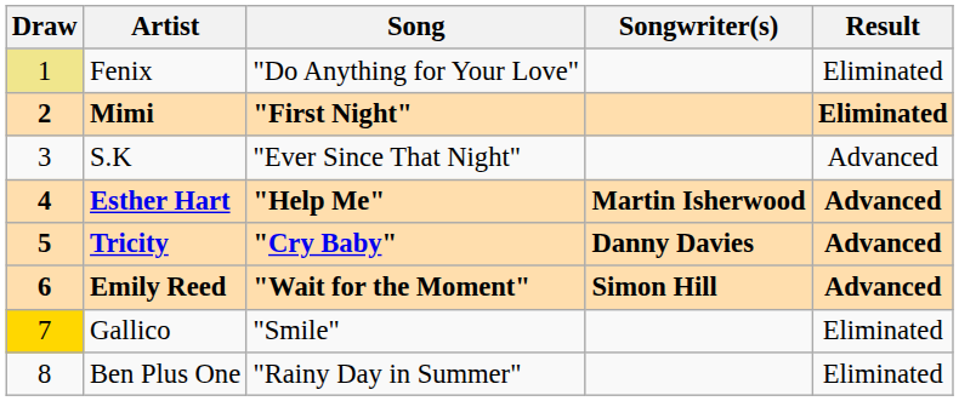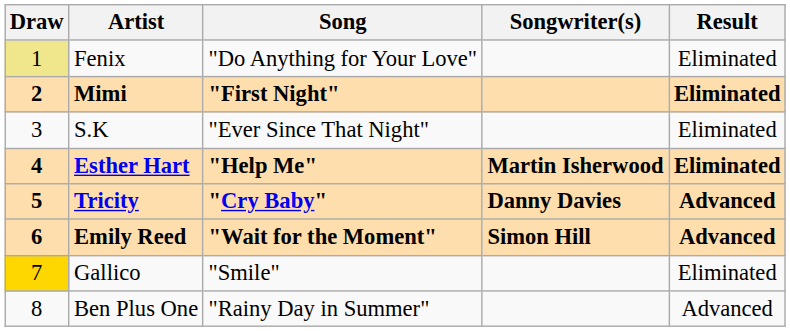S.K | Result: Advanced -> Eliminated
Esther Hart | Result: Advanced -> Eliminated
Ben Plus One | Result: Eliminated -> Advanced
